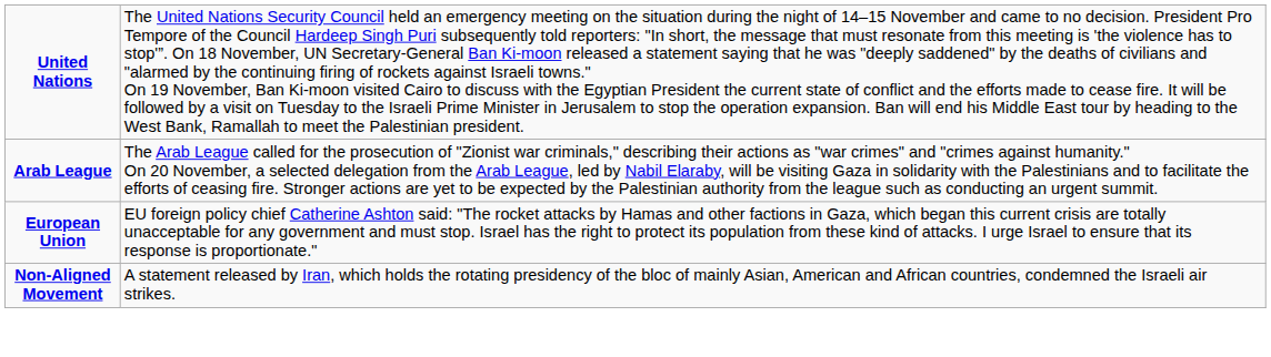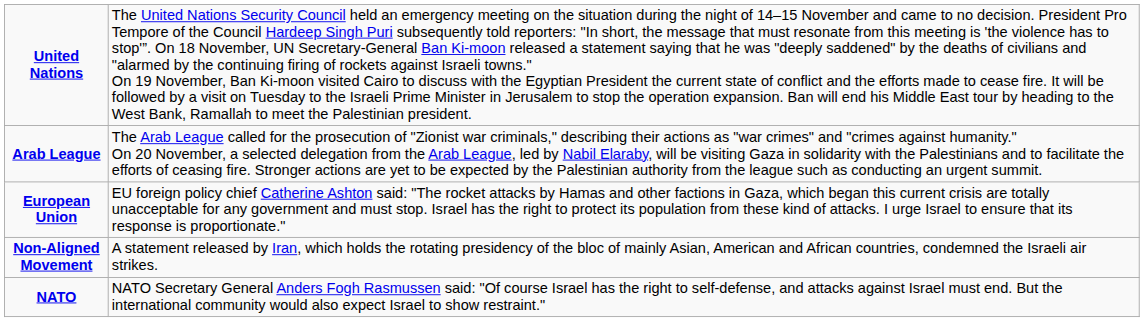+ row: NATO | NATO Secretary General Anders Fogh Rasmussen said: "Of course Israel has the right to self-defense, and attacks against Israel must end. But the international community would also expect Israel to show restraint."
